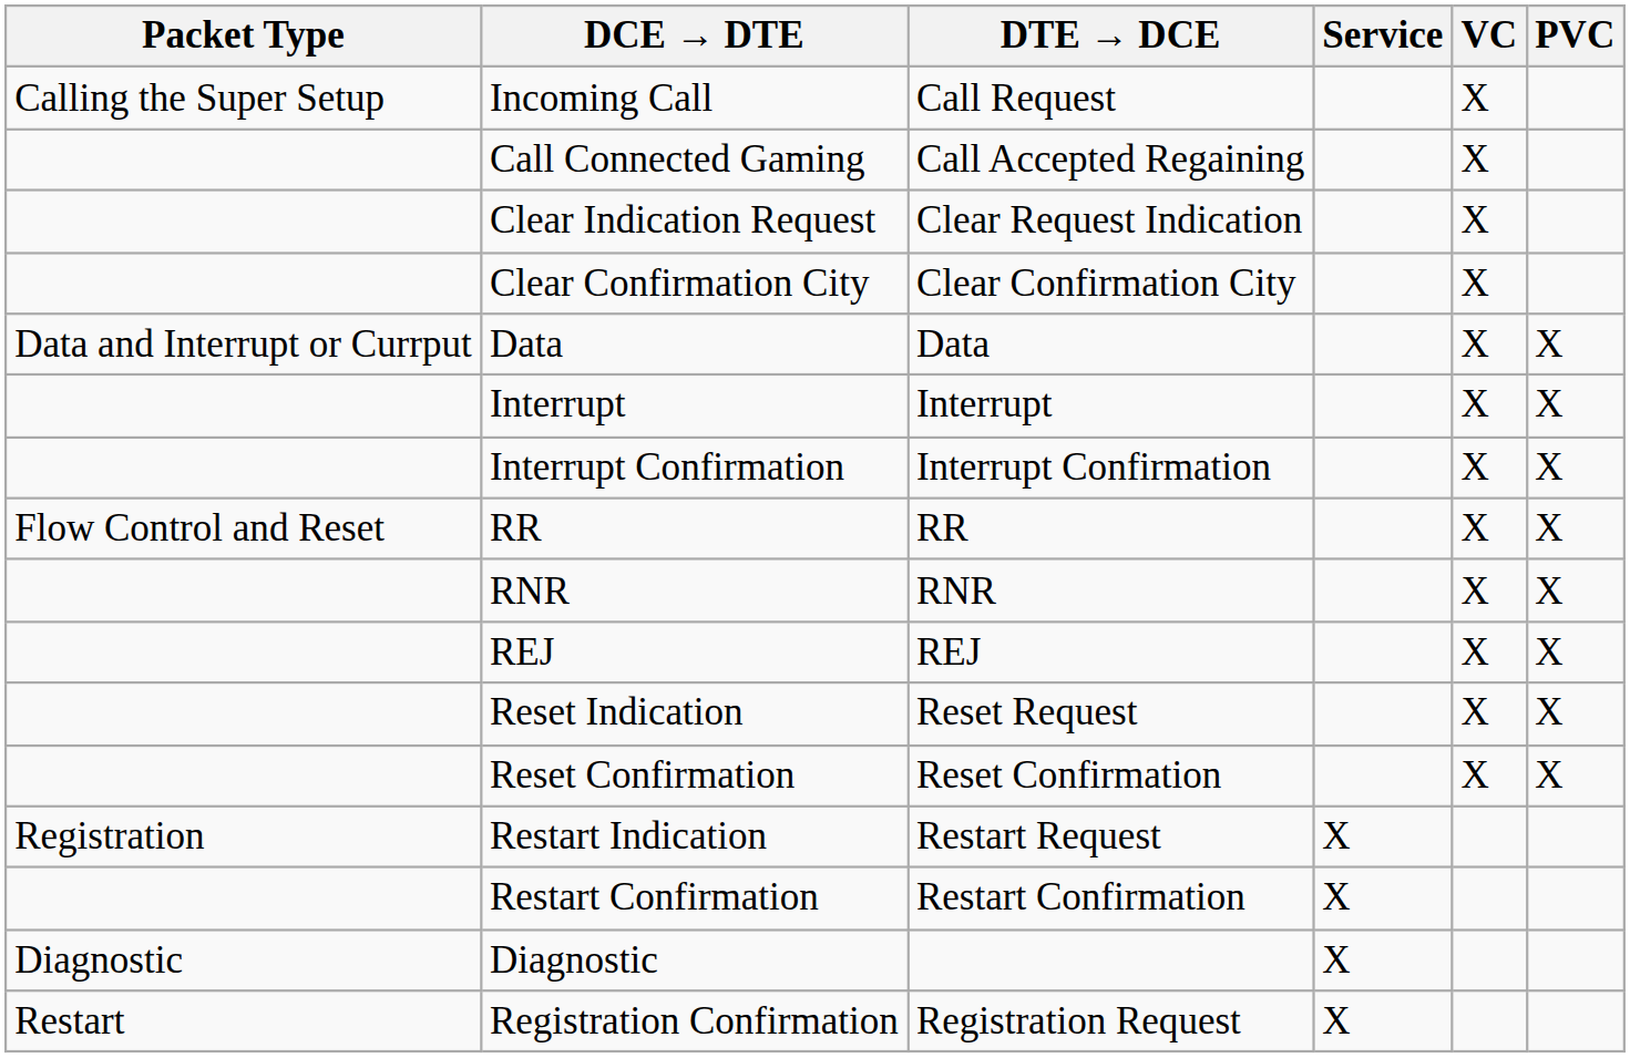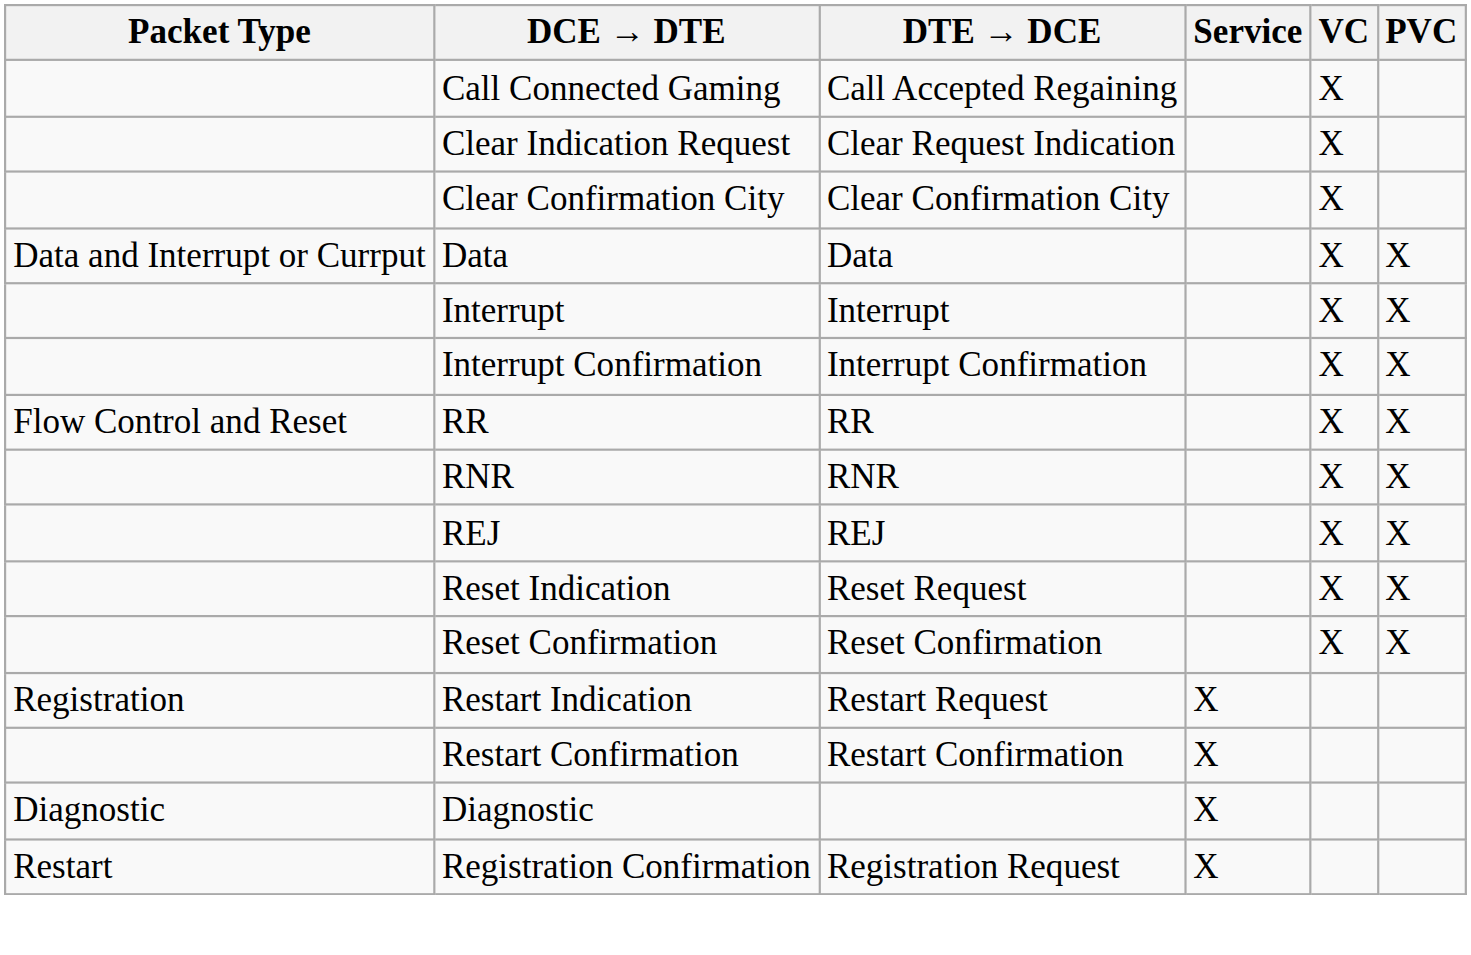- row: Calling the Super Setup | Incoming Call | Call Request | X
